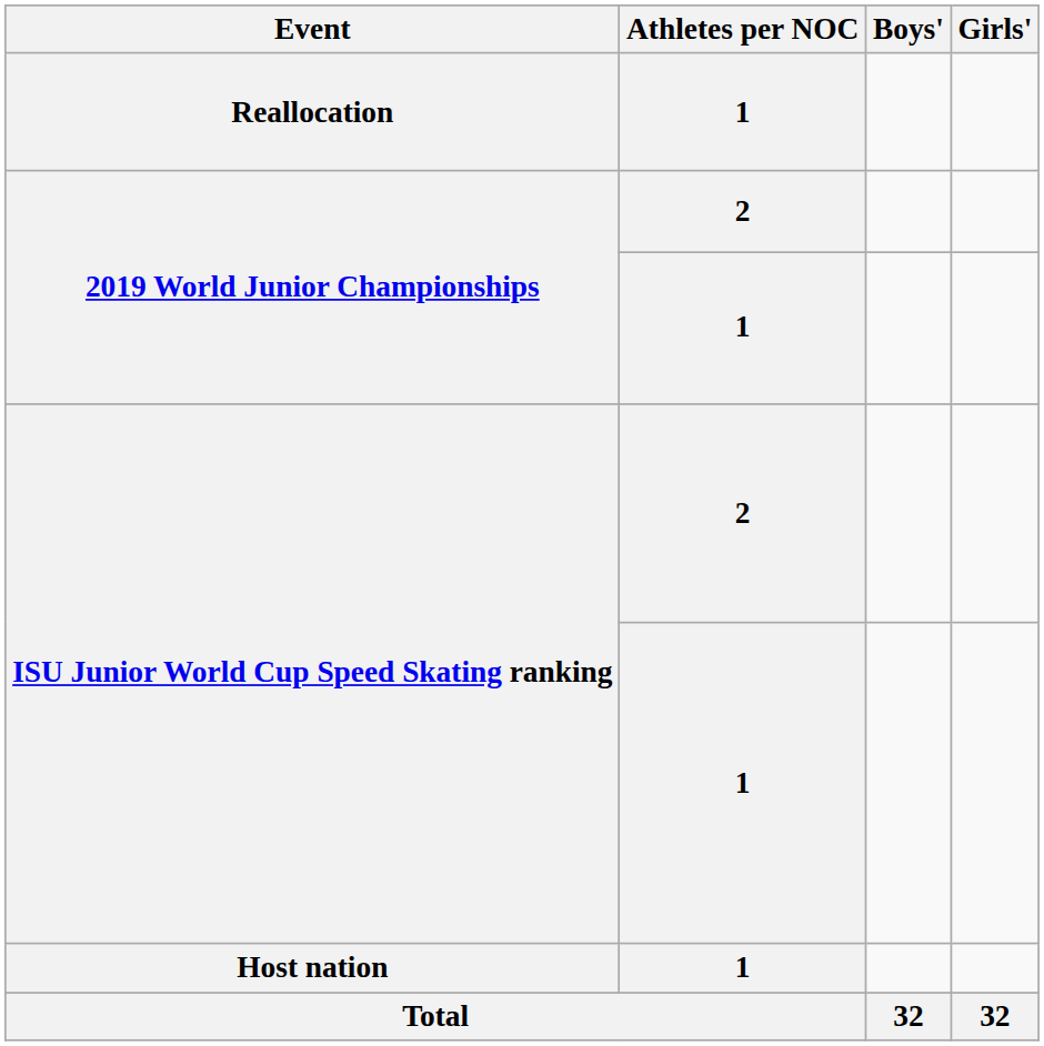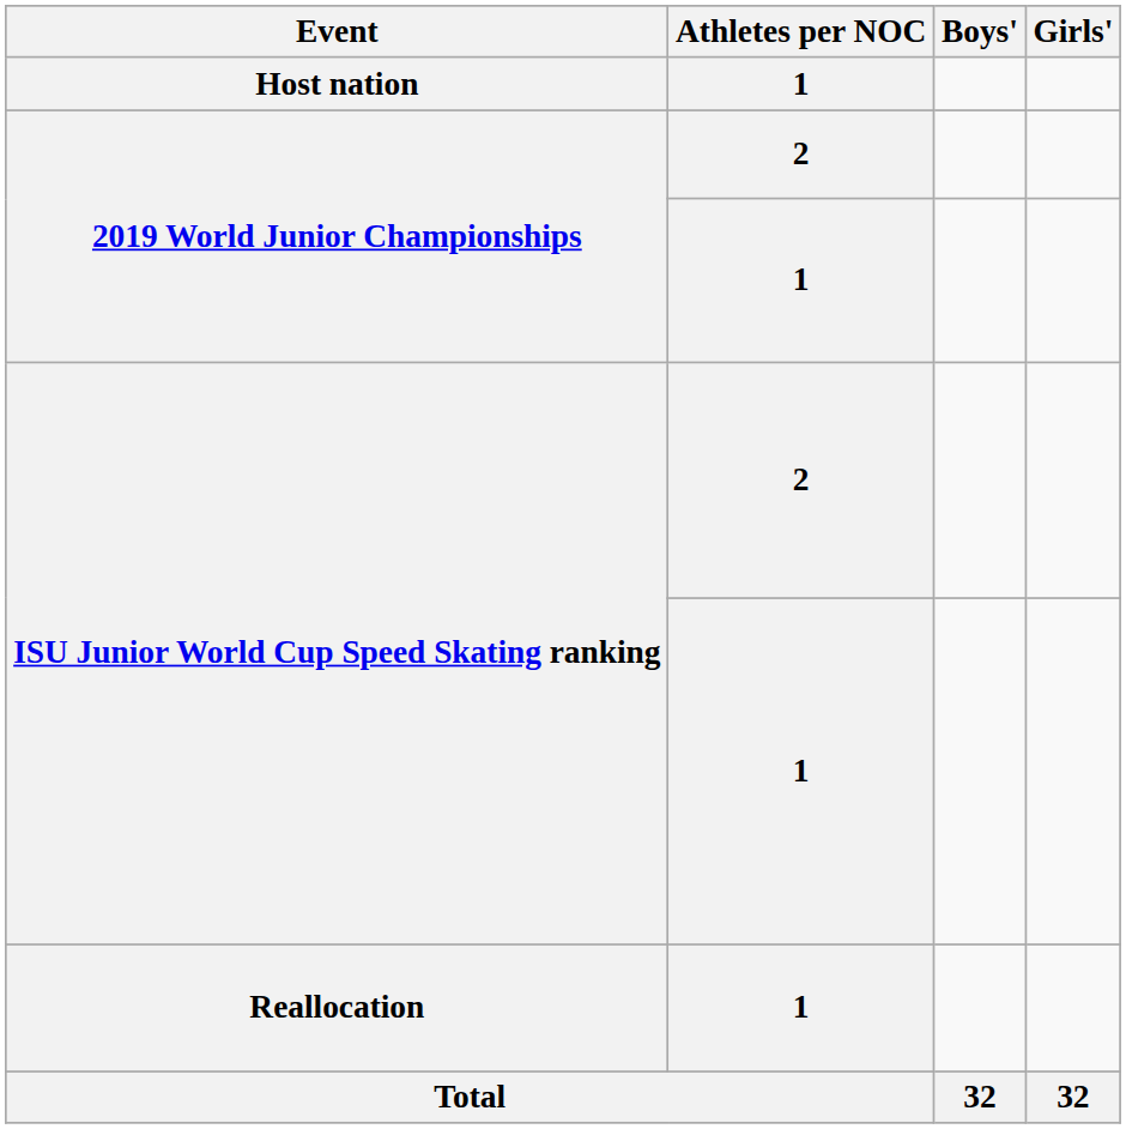rows swapped: Host nation <-> Reallocation
